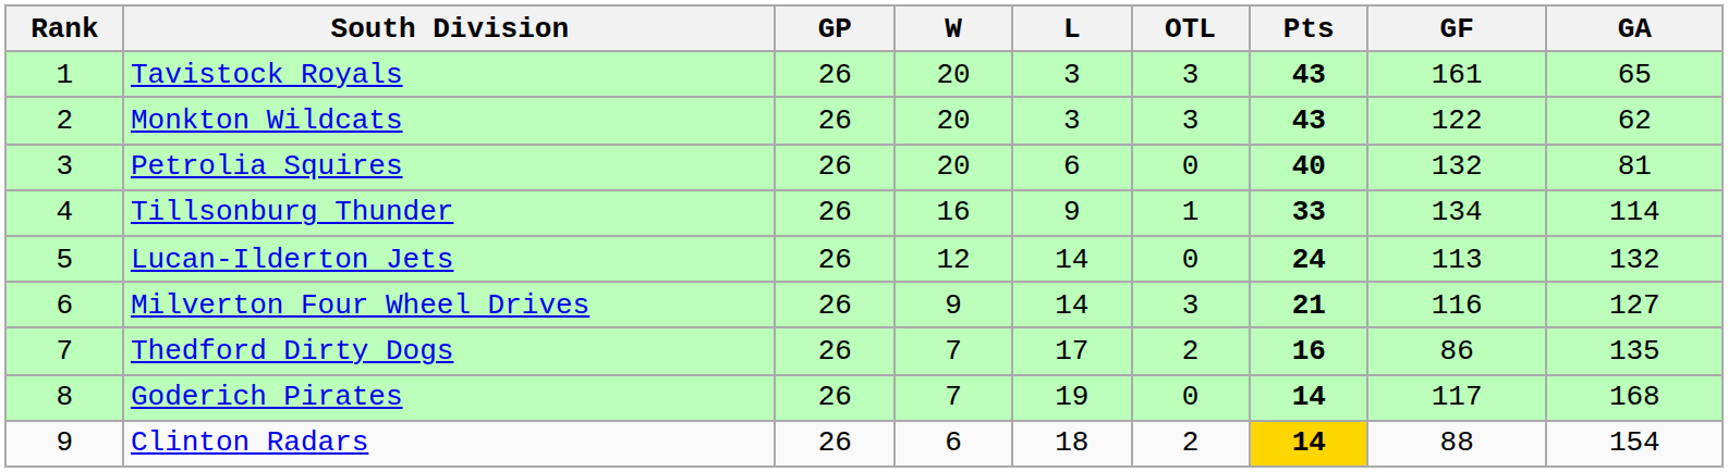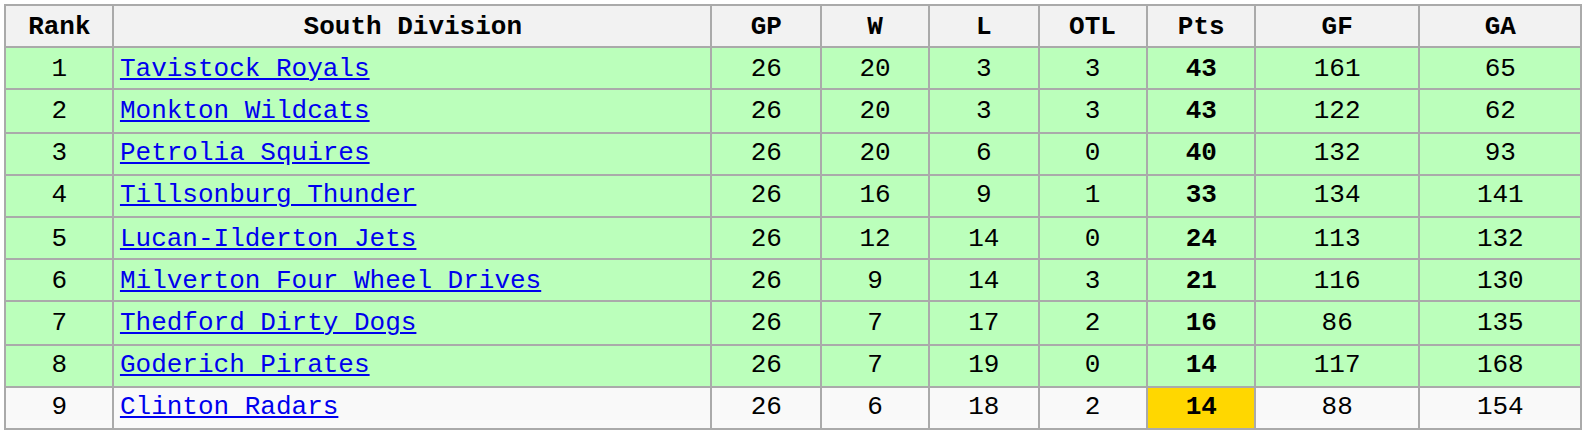Petrolia Squires | GA: 81 -> 93
Tillsonburg Thunder | GA: 114 -> 141
Milverton Four Wheel Drives | GA: 127 -> 130
